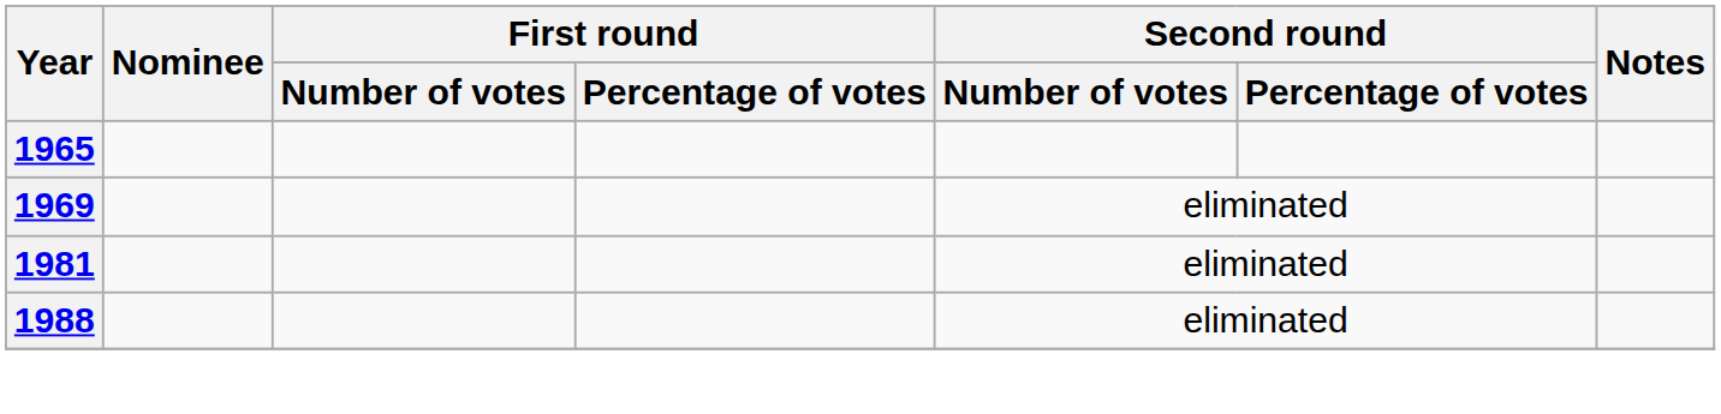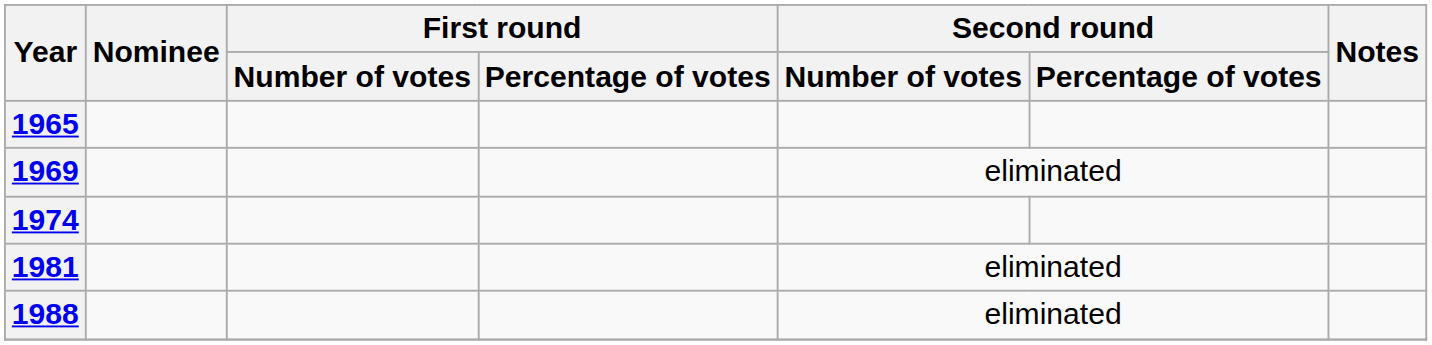+ row: 1974
